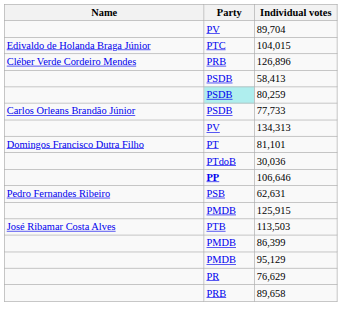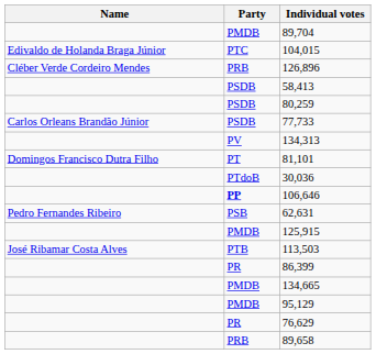89,704 | Party: PV -> PMDB
80,259 | Party: paleturquoise background -> no background
86,399 | Party: PMDB -> PR
+ row: PMDB | 134,665
